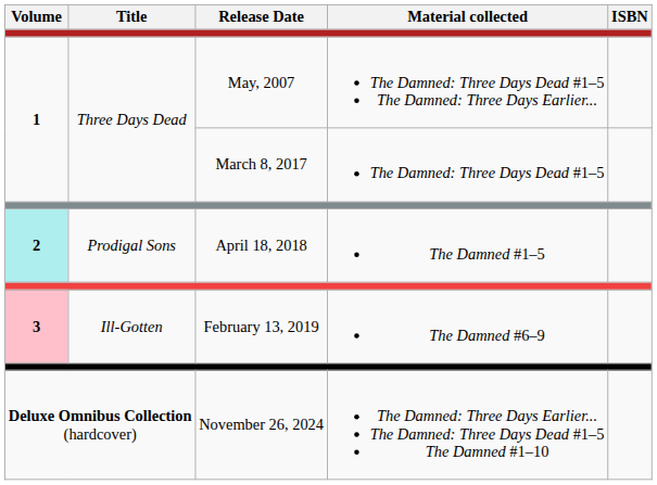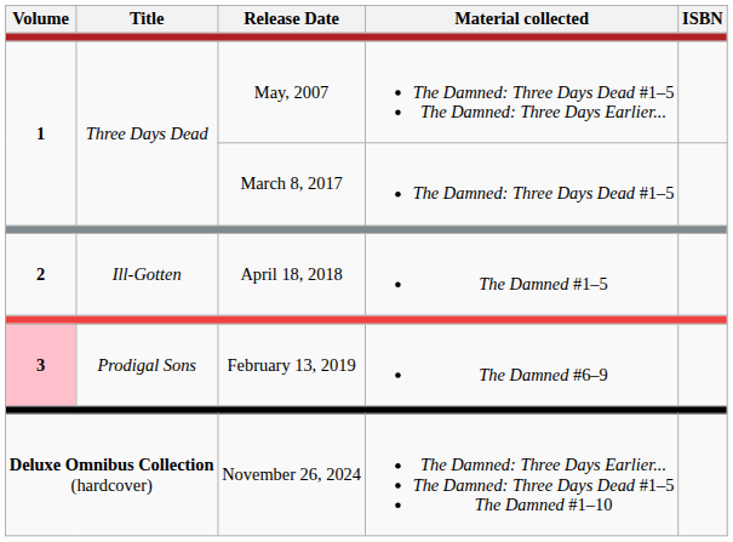April 18, 2018 | Volume: paleturquoise background -> no background
April 18, 2018 | Title: Prodigal Sons -> Ill-Gotten
February 13, 2019 | Title: Ill-Gotten -> Prodigal Sons
